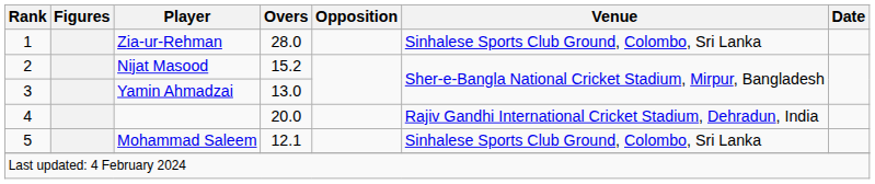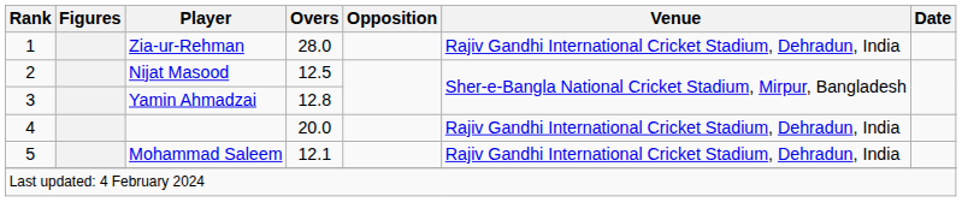Zia-ur-Rehman | Venue: Sinhalese Sports Club Ground, Colombo, Sri Lanka -> Rajiv Gandhi International Cricket Stadium, Dehradun, India
Nijat Masood | Overs: 15.2 -> 12.5
Yamin Ahmadzai | Overs: 13.0 -> 12.8
Mohammad Saleem | Venue: Sinhalese Sports Club Ground, Colombo, Sri Lanka -> Rajiv Gandhi International Cricket Stadium, Dehradun, India
